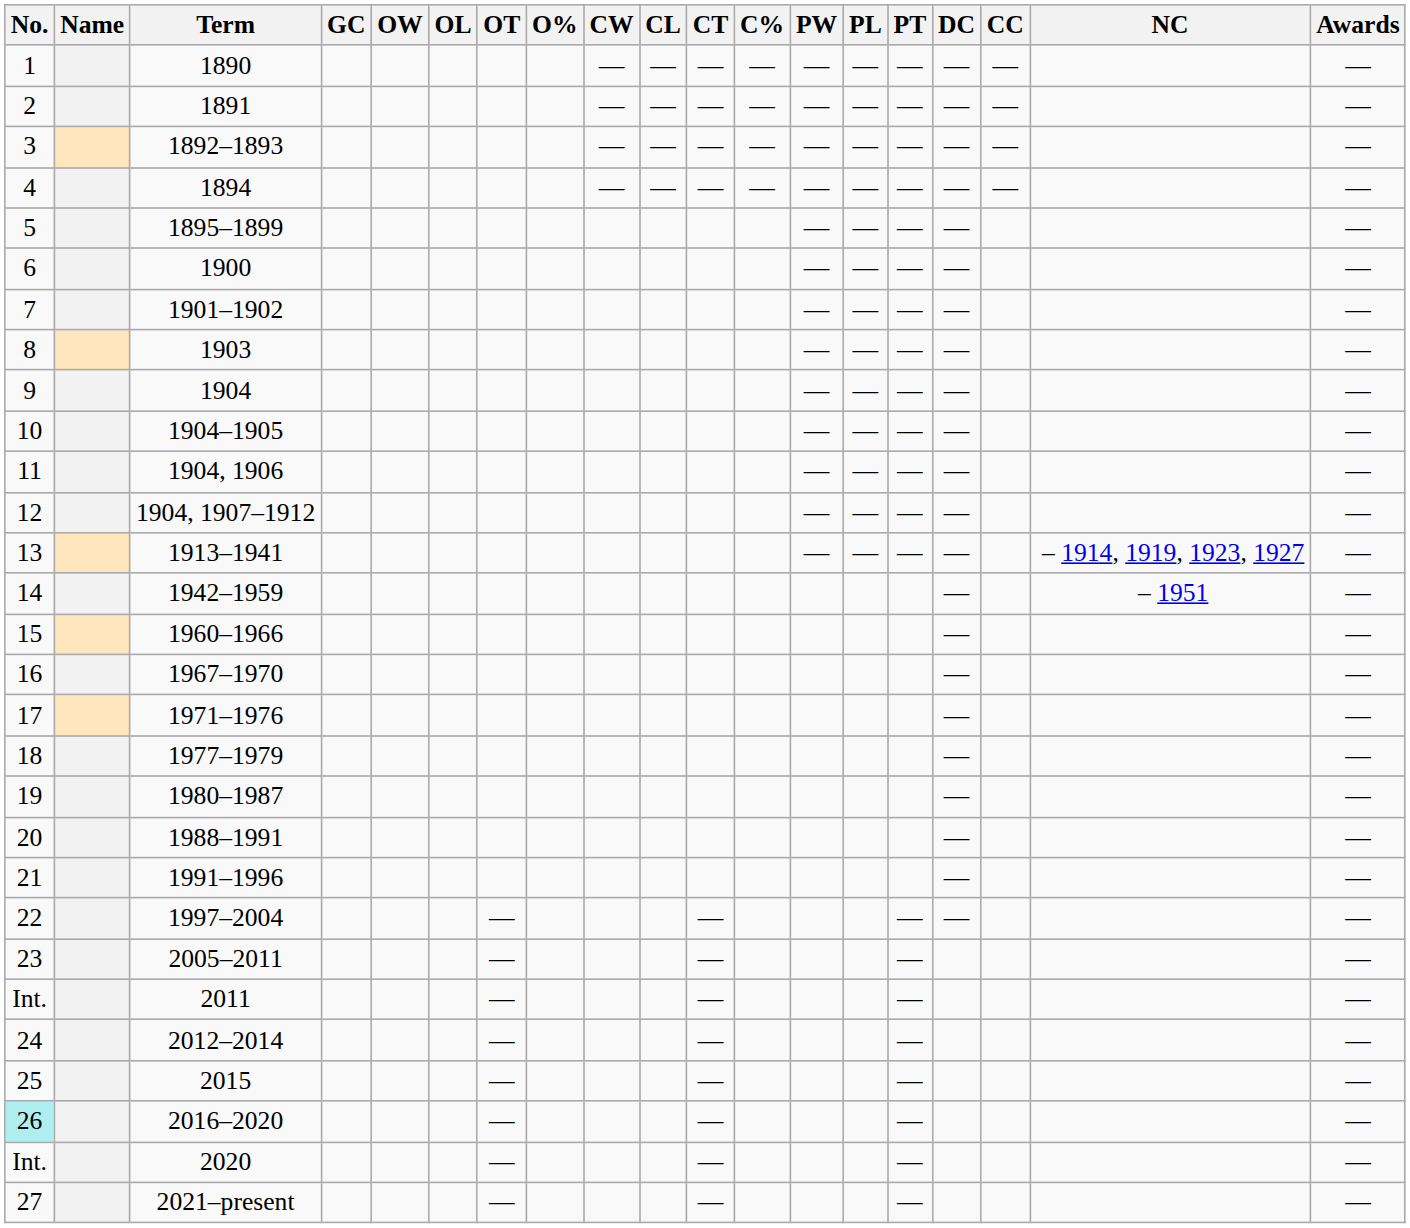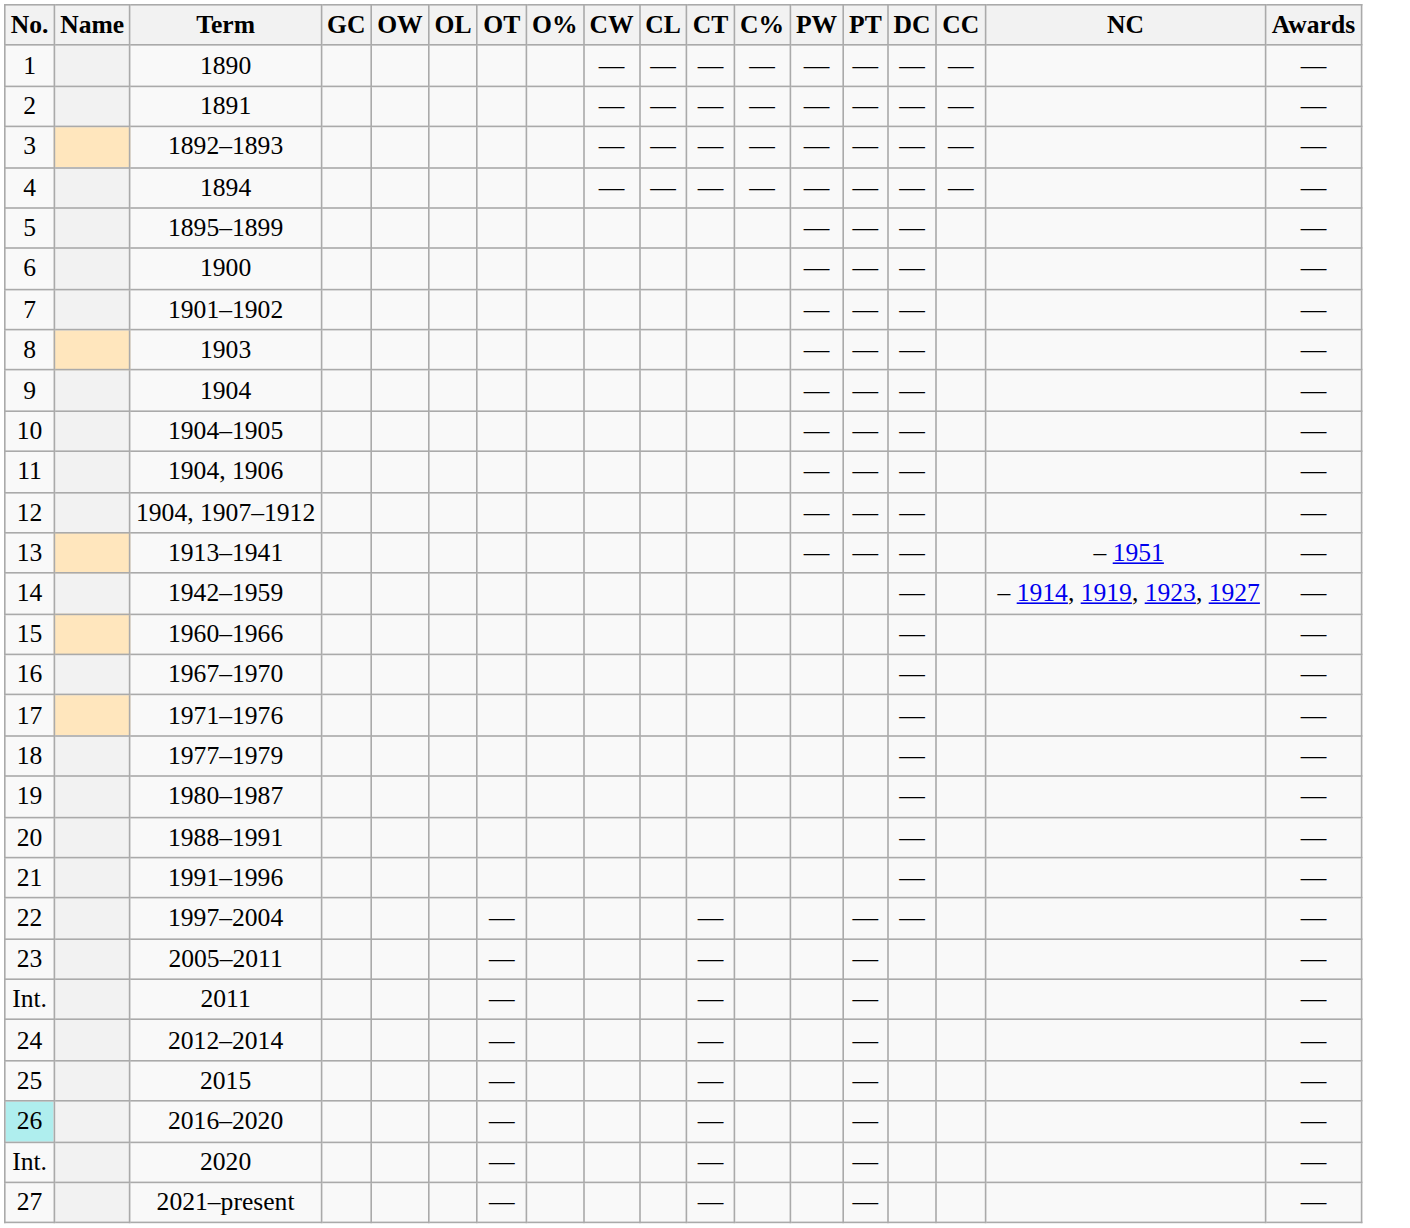- column: PL | — | — | — | — | — | — | — | — | — | — | — | — | —
1913–1941 | NC: – 1914, 1919, 1923, 1927 -> – 1951
1942–1959 | NC: – 1951 -> – 1914, 1919, 1923, 1927
